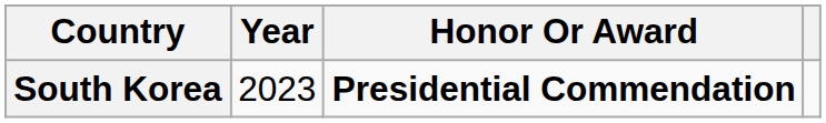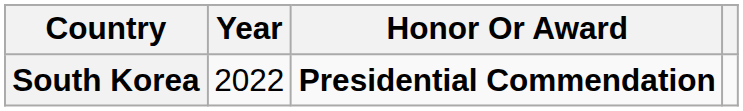South Korea | Year: 2023 -> 2022
